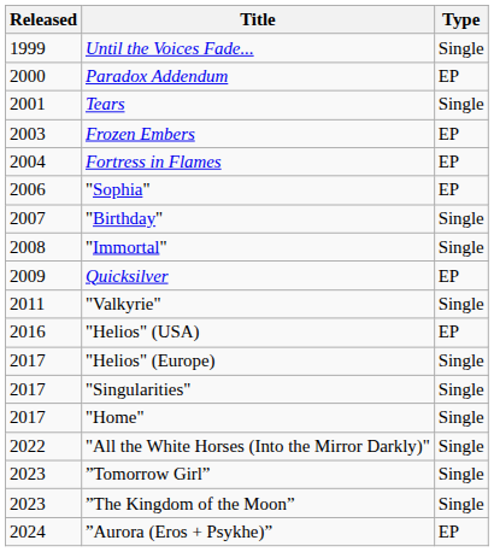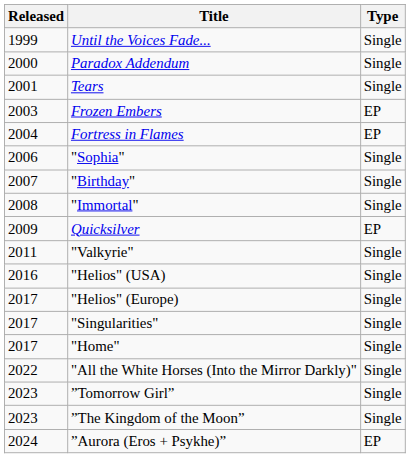Paradox Addendum | Type: EP -> Single
"Sophia" | Type: EP -> Single
"Helios" (USA) | Type: EP -> Single
